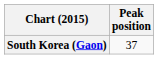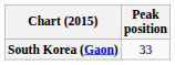South Korea (Gaon) | Peak position: 37 -> 33
